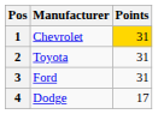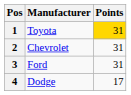1 | Manufacturer: Chevrolet -> Toyota
2 | Manufacturer: Toyota -> Chevrolet
